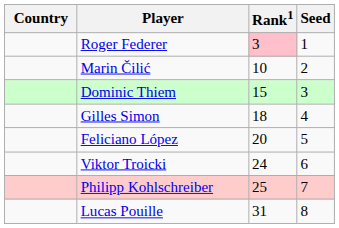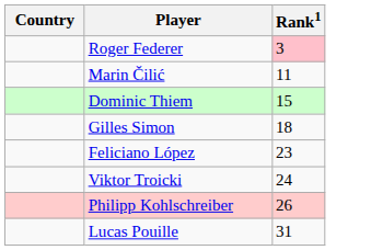- column: Seed | 1 | 2 | 3 | 4 | 5 | 6 | 7 | 8
Marin Čilić | Rank1: 10 -> 11
Feliciano López | Rank1: 20 -> 23
Philipp Kohlschreiber | Rank1: 25 -> 26
